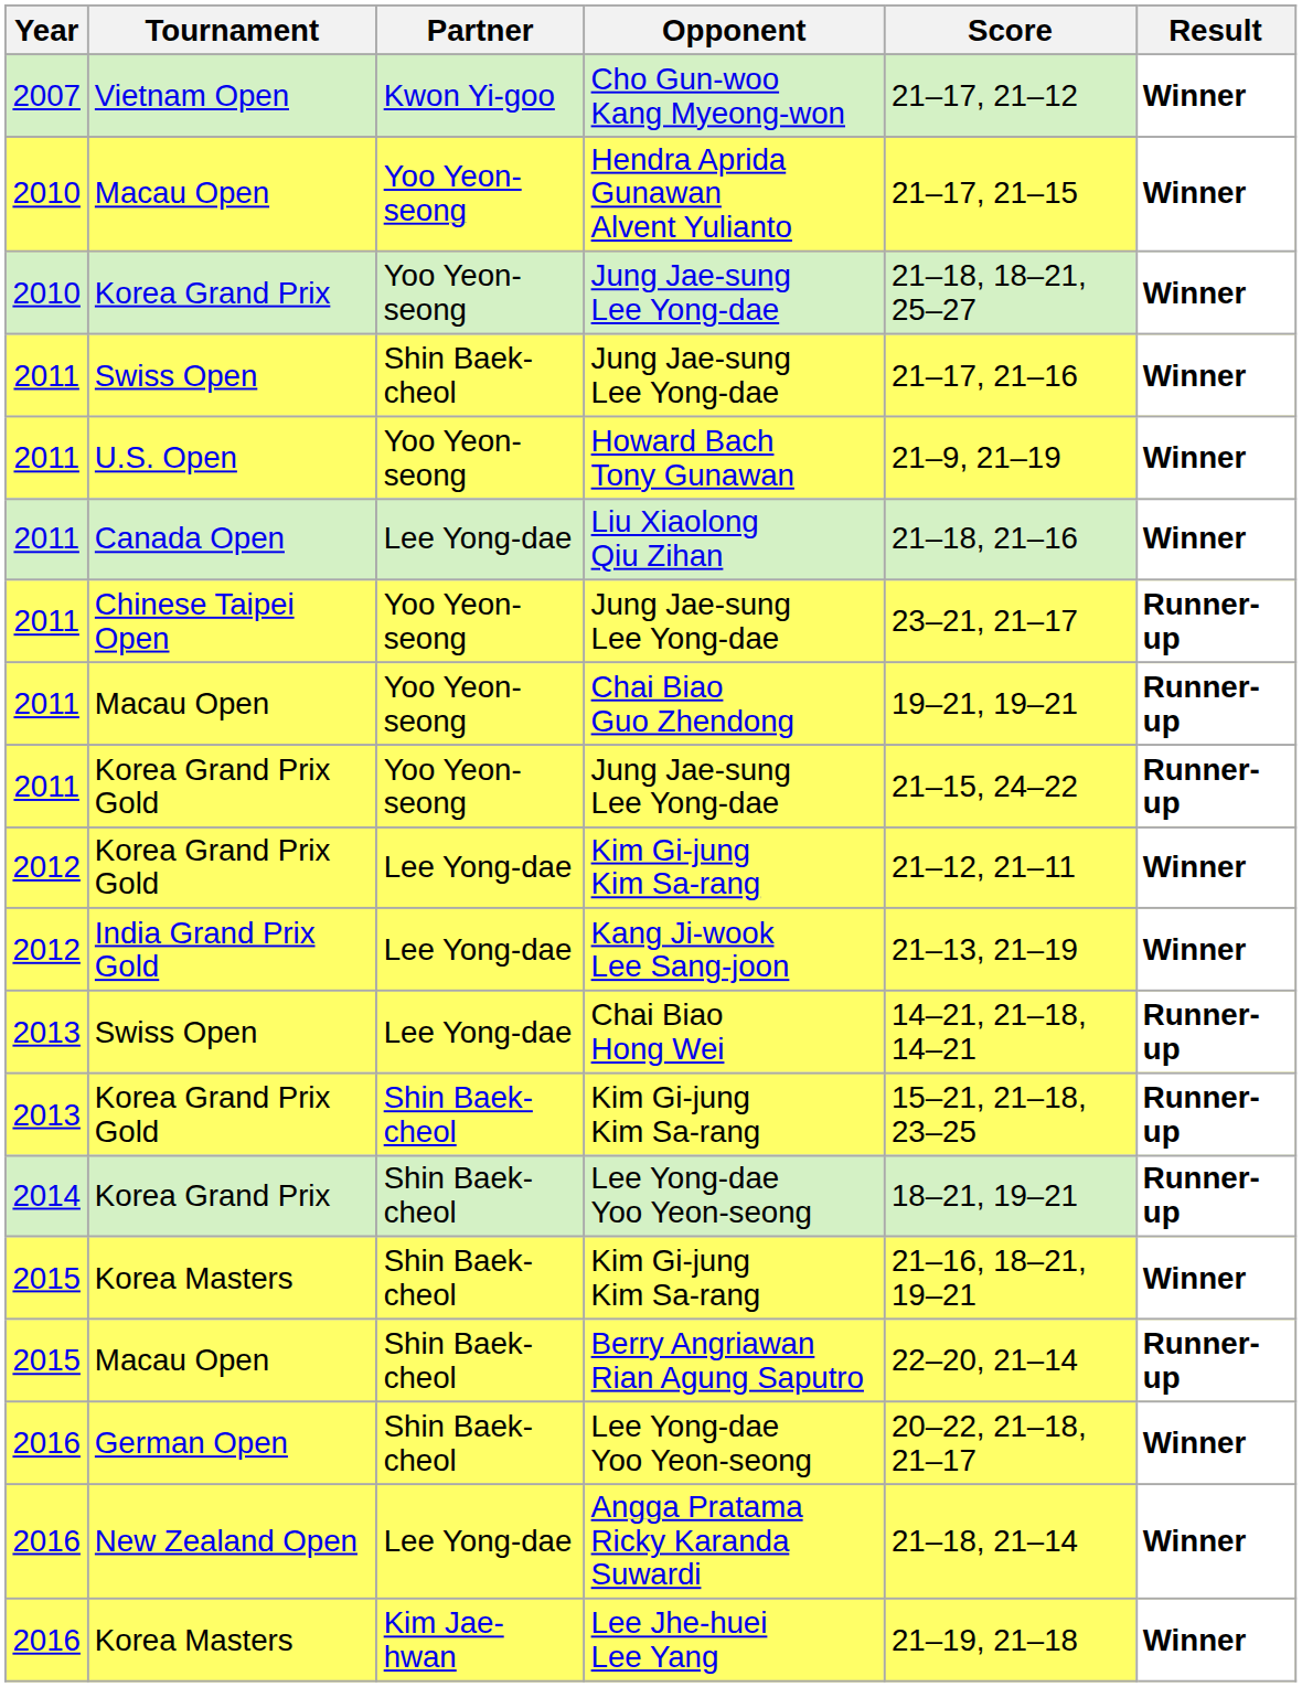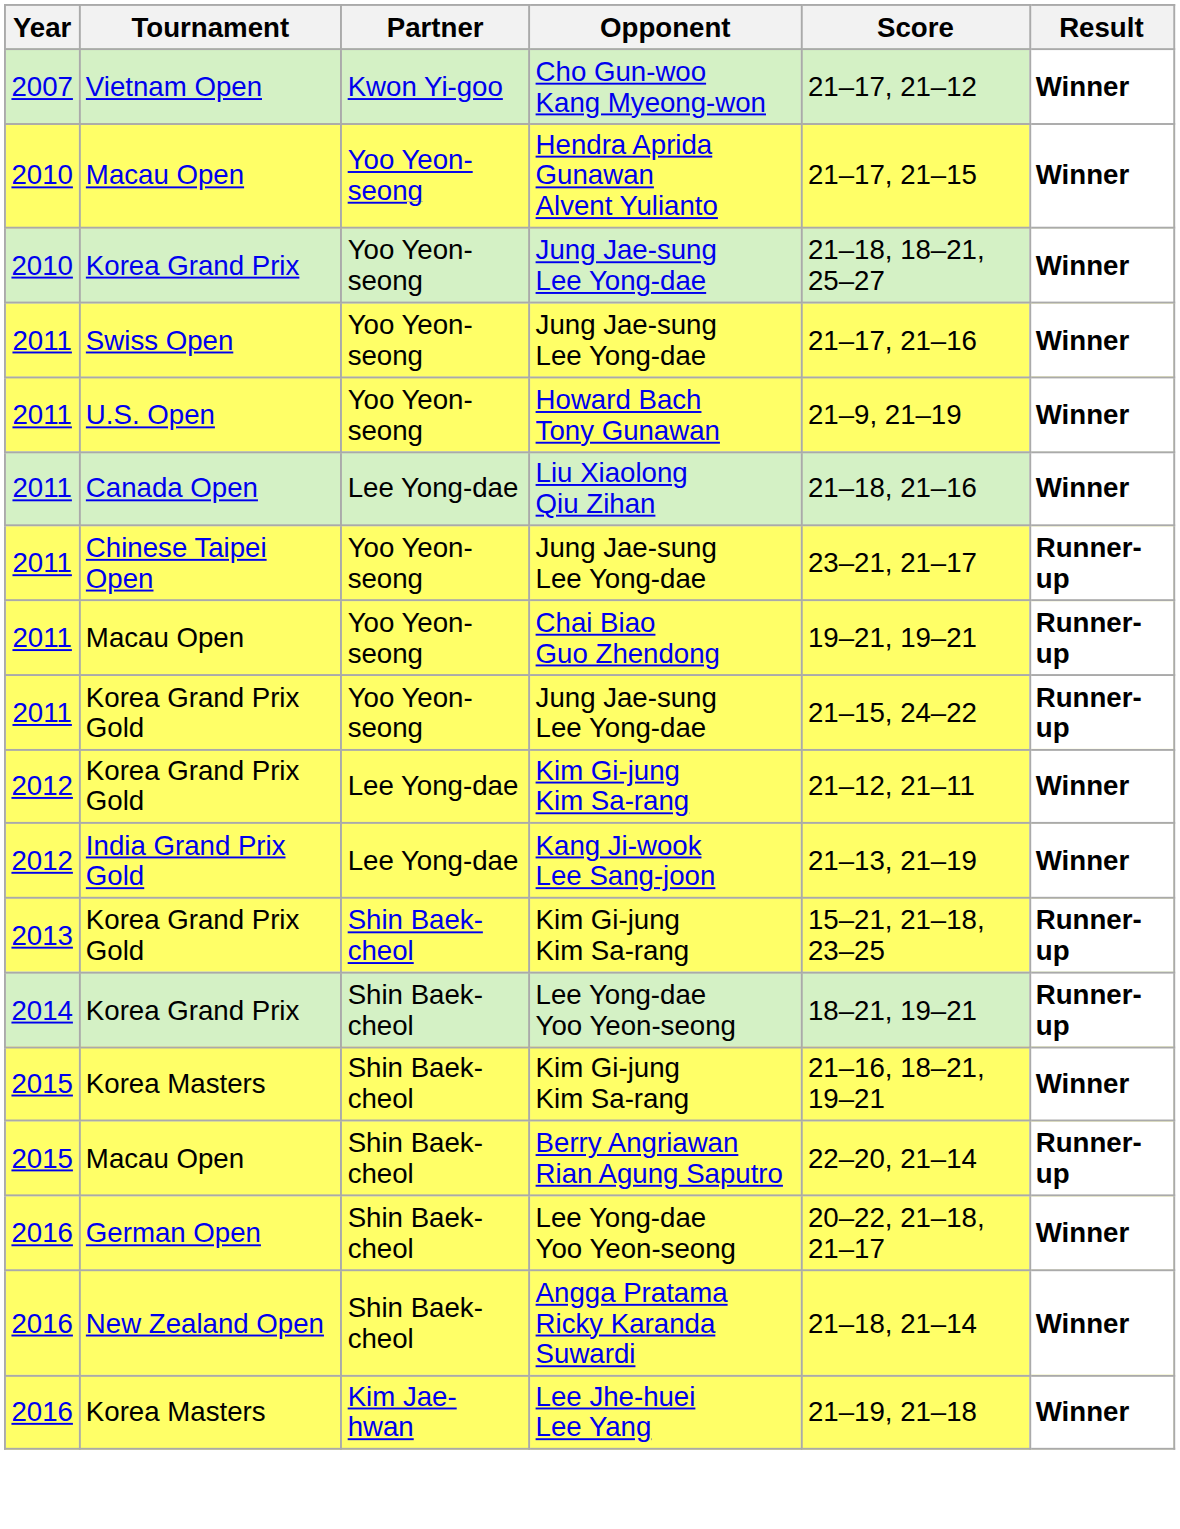Swiss Open / Jung Jae-sung Lee Yong-dae | Partner: Shin Baek-cheol -> Yoo Yeon-seong
- row: 2013 | Swiss Open | Lee Yong-dae | Chai Biao Hong Wei | 14–21, 21–18, 14–21 | Runner-up
Angga Pratama Ricky Karanda Suwardi | Partner: Lee Yong-dae -> Shin Baek-cheol
